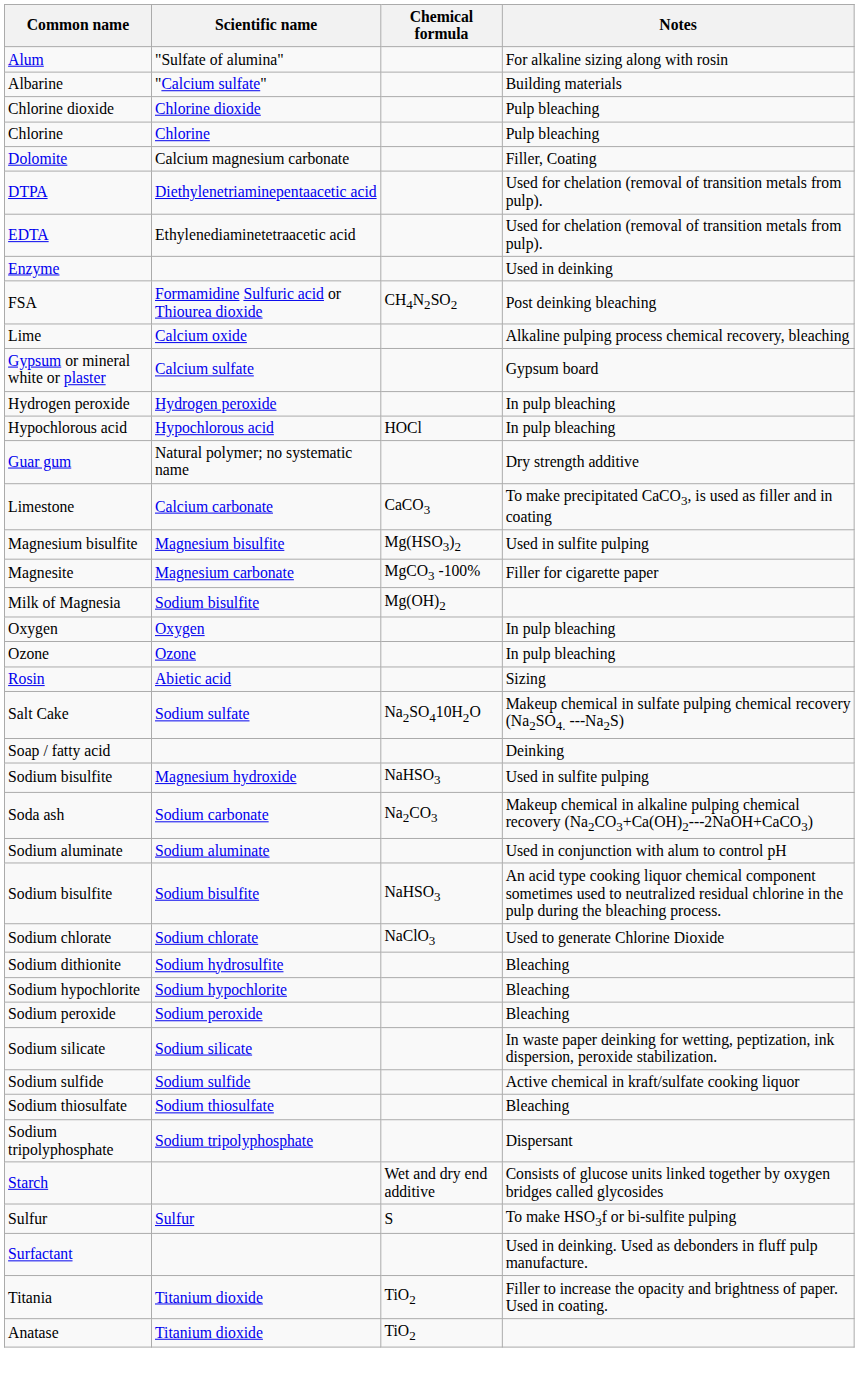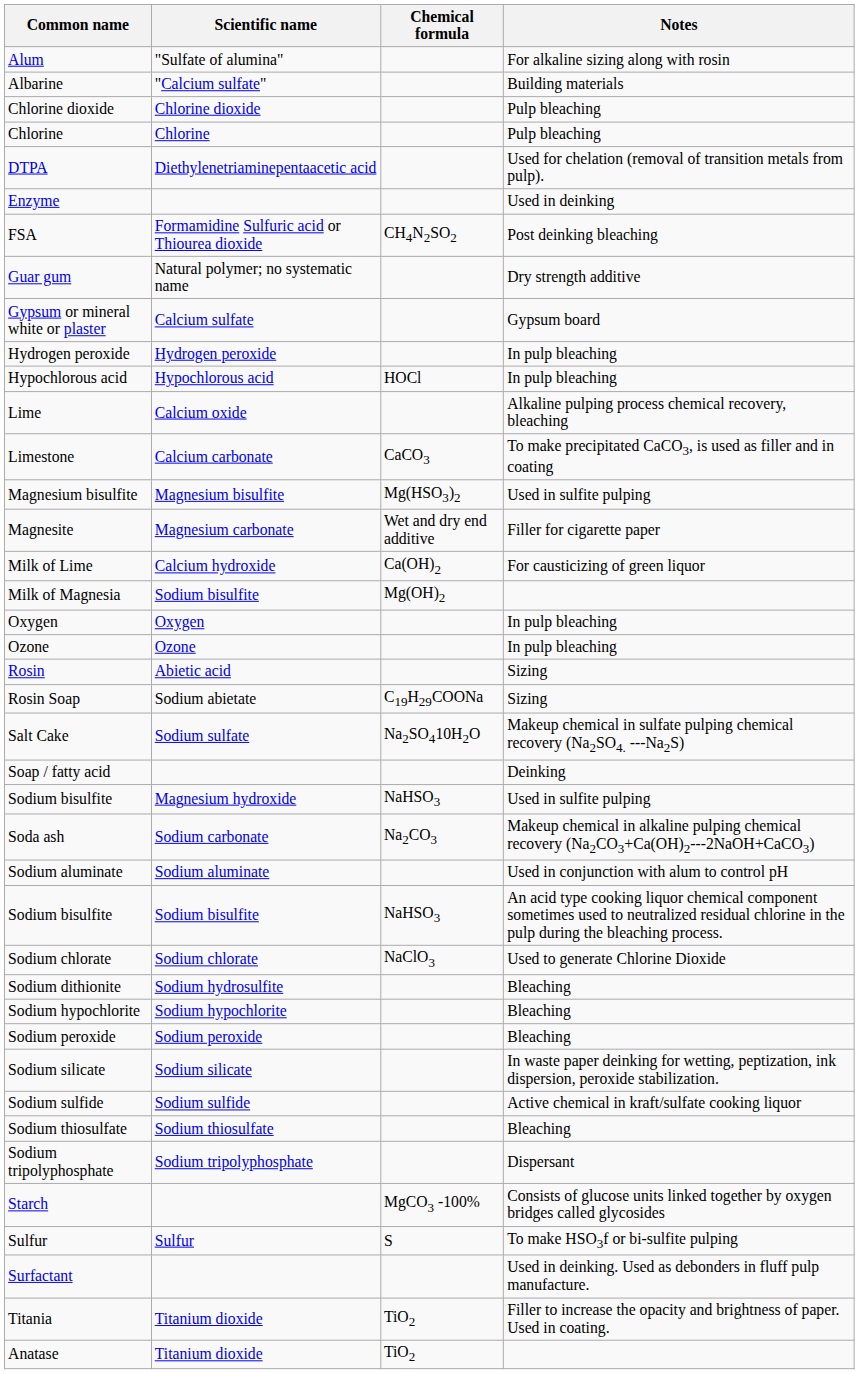- row: Dolomite | Calcium magnesium carbonate | Filler, Coating
- row: EDTA | Ethylenediaminetetraacetic acid | Used for chelation (removal of transition metals from pulp).
rows swapped: Guar gum <-> Lime
Magnesite | Chemical formula: MgCO3 -100% -> Wet and dry end additive
+ row: Milk of Lime | Calcium hydroxide | Ca(OH)2 | For causticizing of green liquor
+ row: Rosin Soap | Sodium abietate | C19H29COONa | Sizing
Starch | Chemical formula: Wet and dry end additive -> MgCO3 -100%
